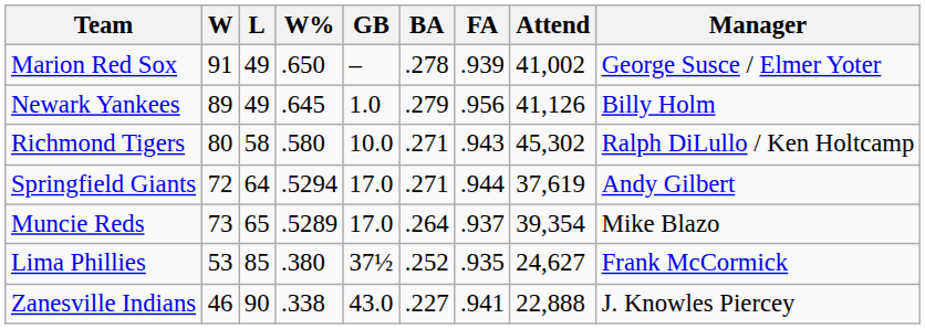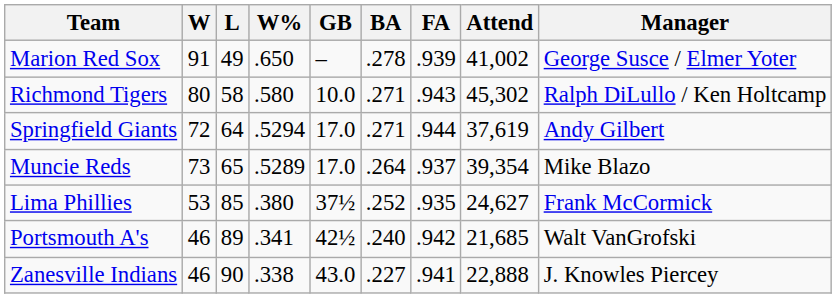- row: Newark Yankees | 89 | 49 | .645 | 1.0 | .279 | .956 | 41,126 | Billy Holm
+ row: Portsmouth A's | 46 | 89 | .341 | 42½ | .240 | .942 | 21,685 | Walt VanGrofski
